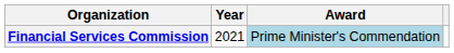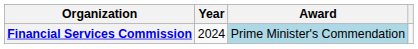Financial Services Commission | Year: 2021 -> 2024
